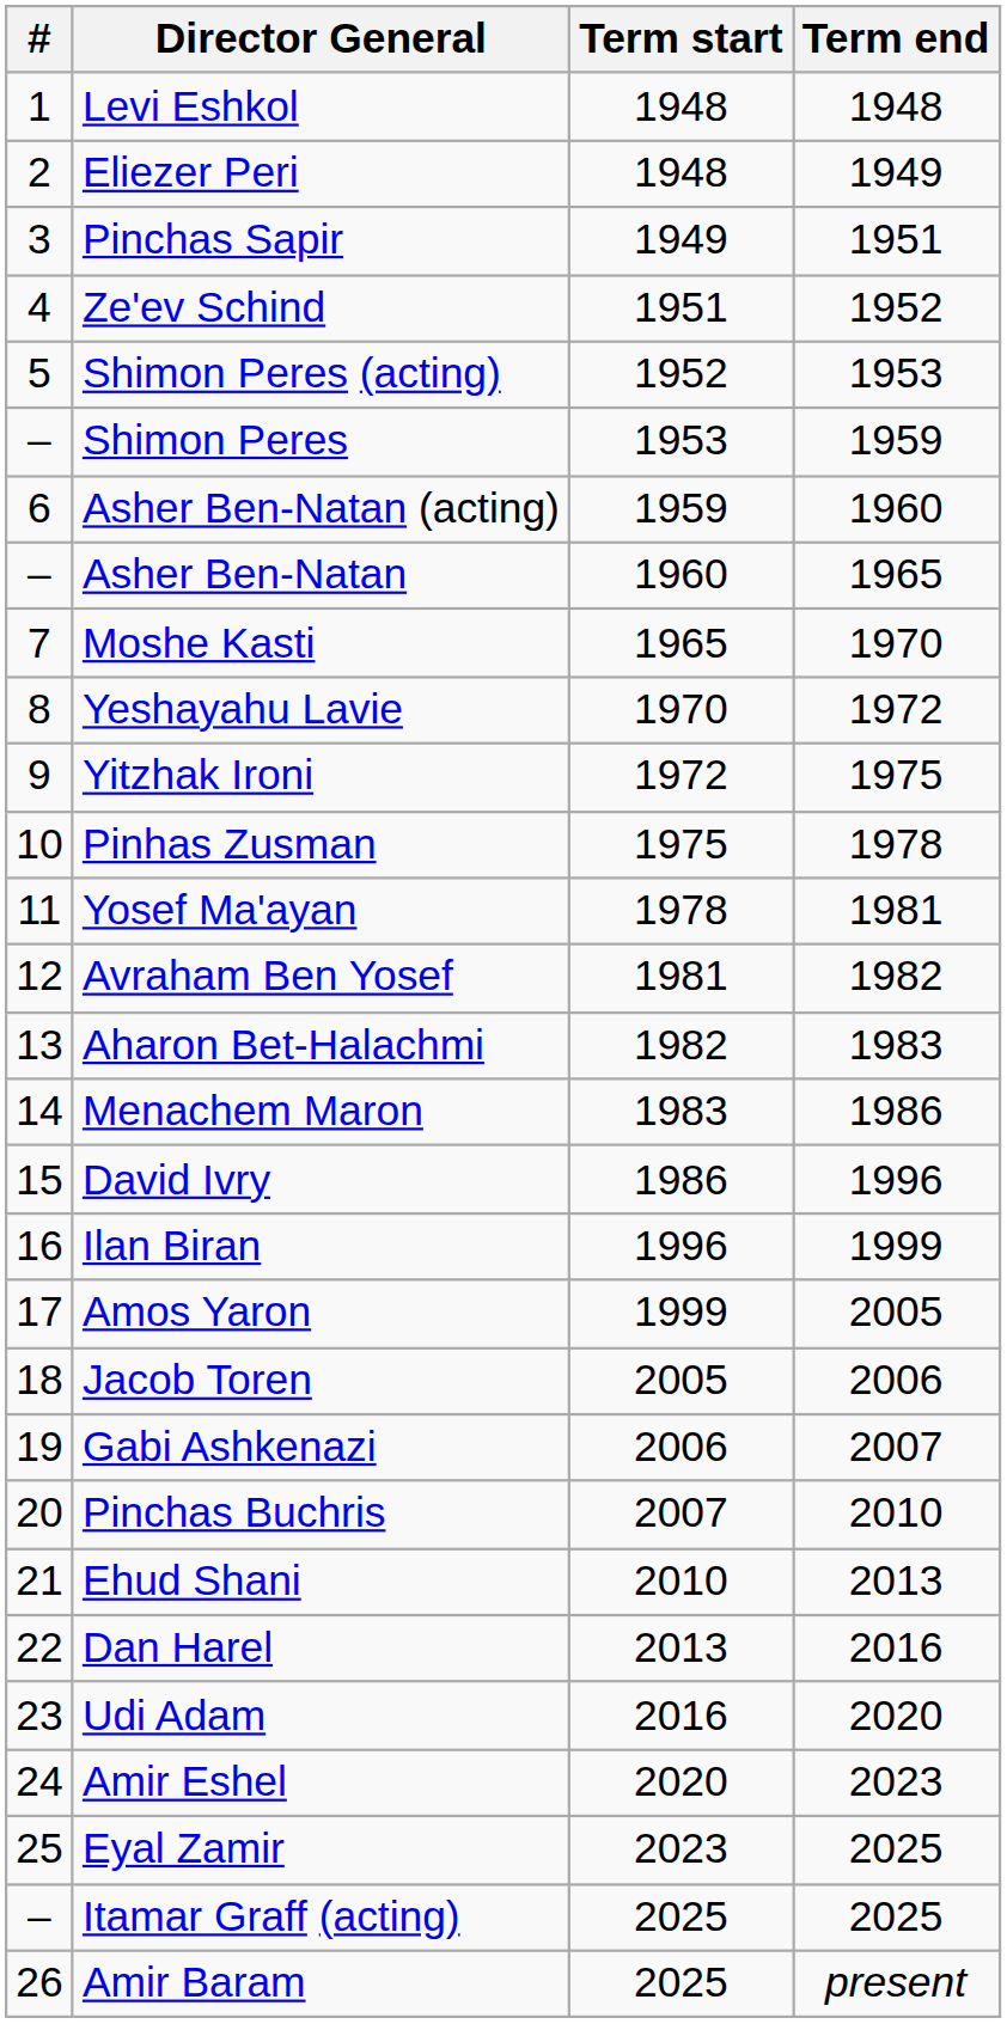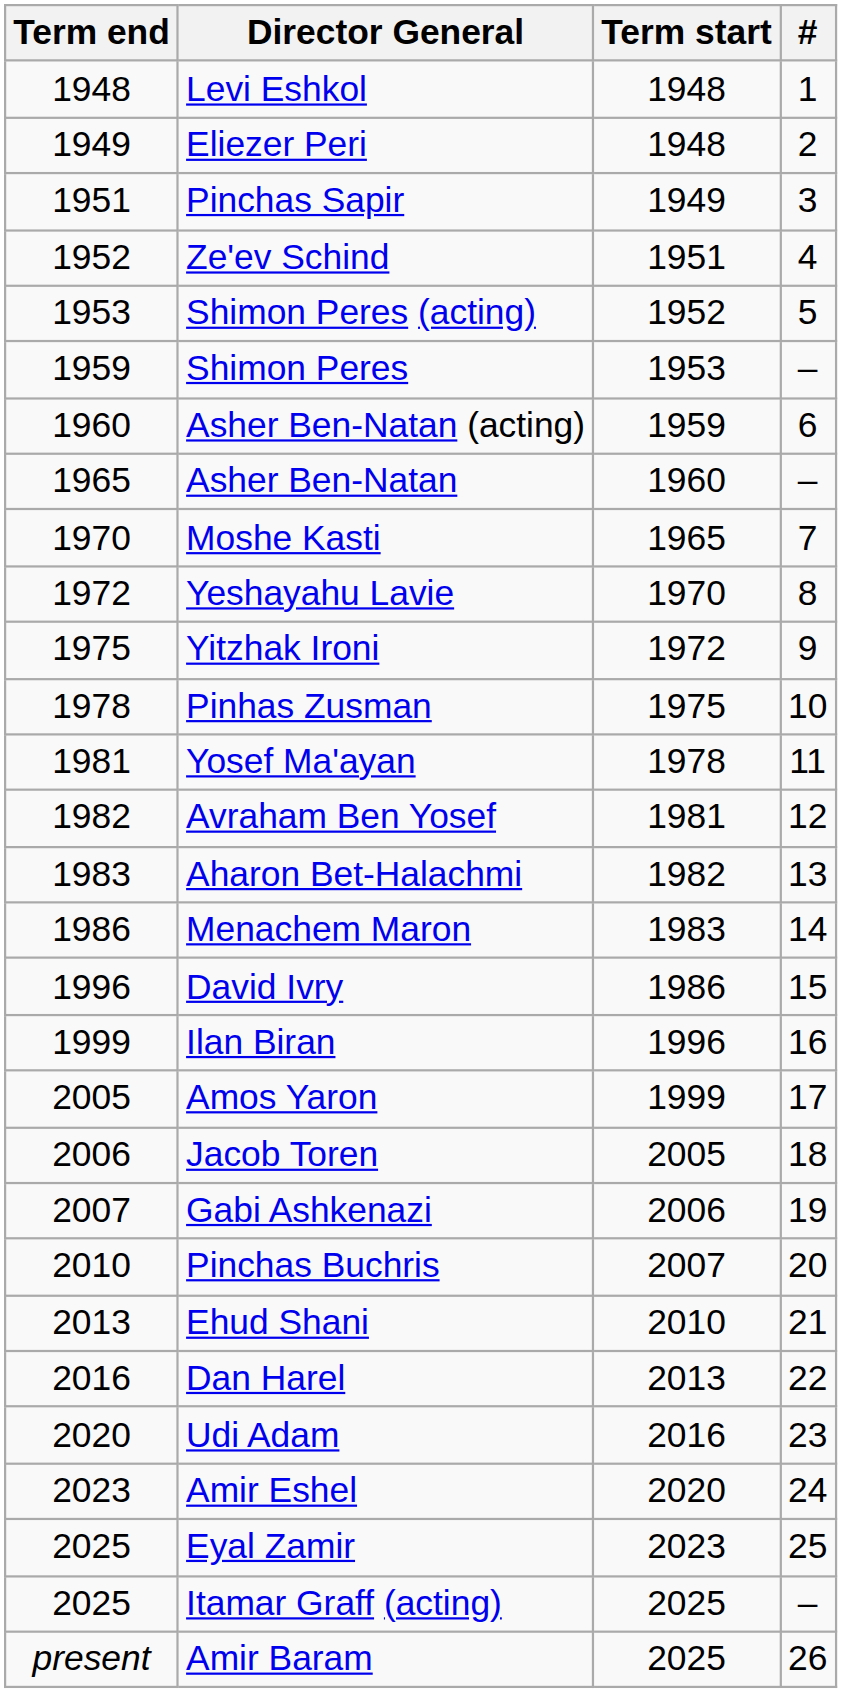columns swapped: # <-> Term end
